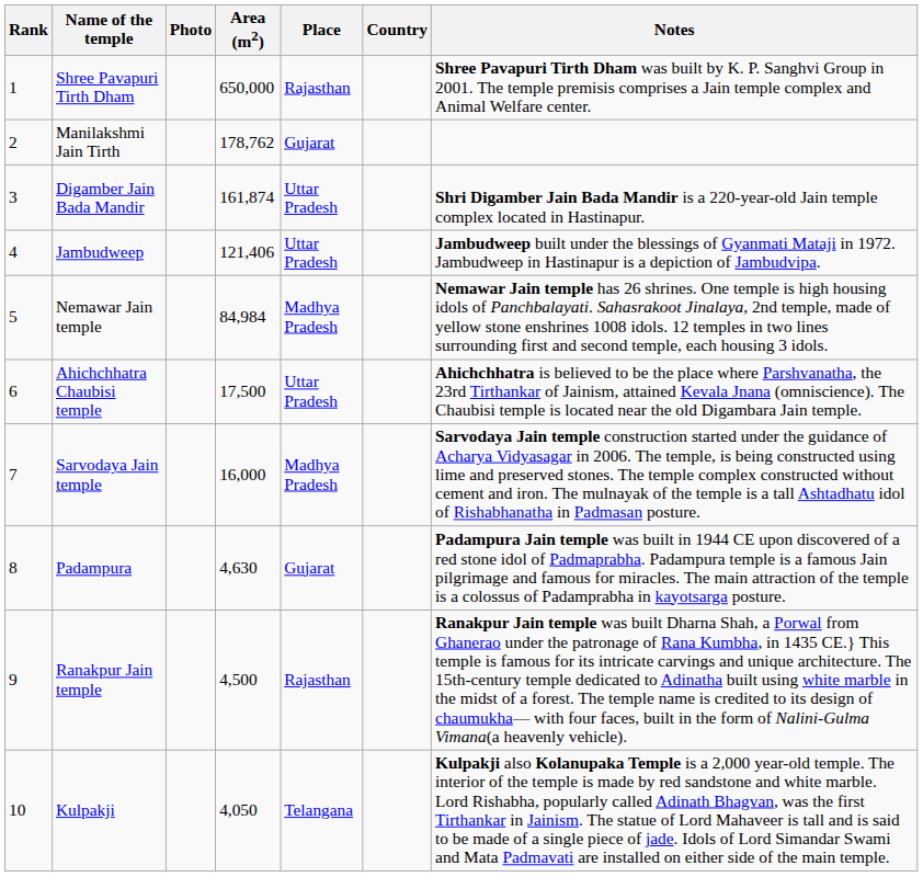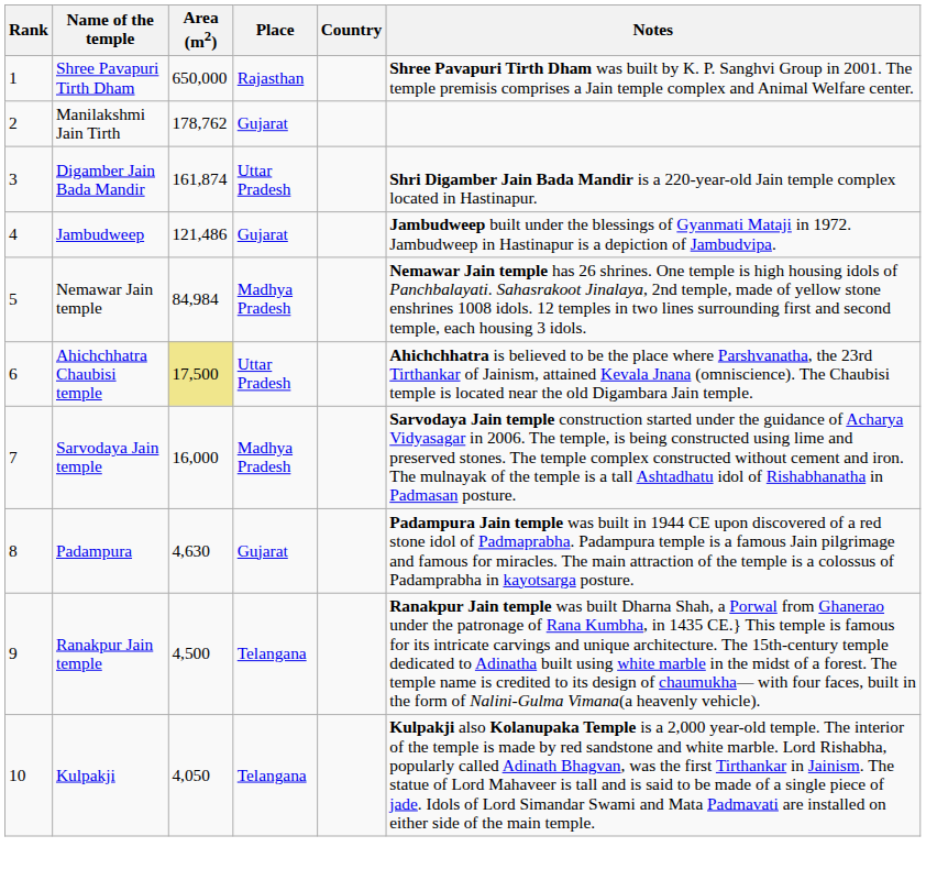- column: Photo
Jambudweep | Area (m2): 121,406 -> 121,486
Jambudweep | Place: Uttar Pradesh -> Gujarat
Ahichchhatra Chaubisi temple | Area (m2): no background -> khaki background
Ranakpur Jain temple | Place: Rajasthan -> Telangana
